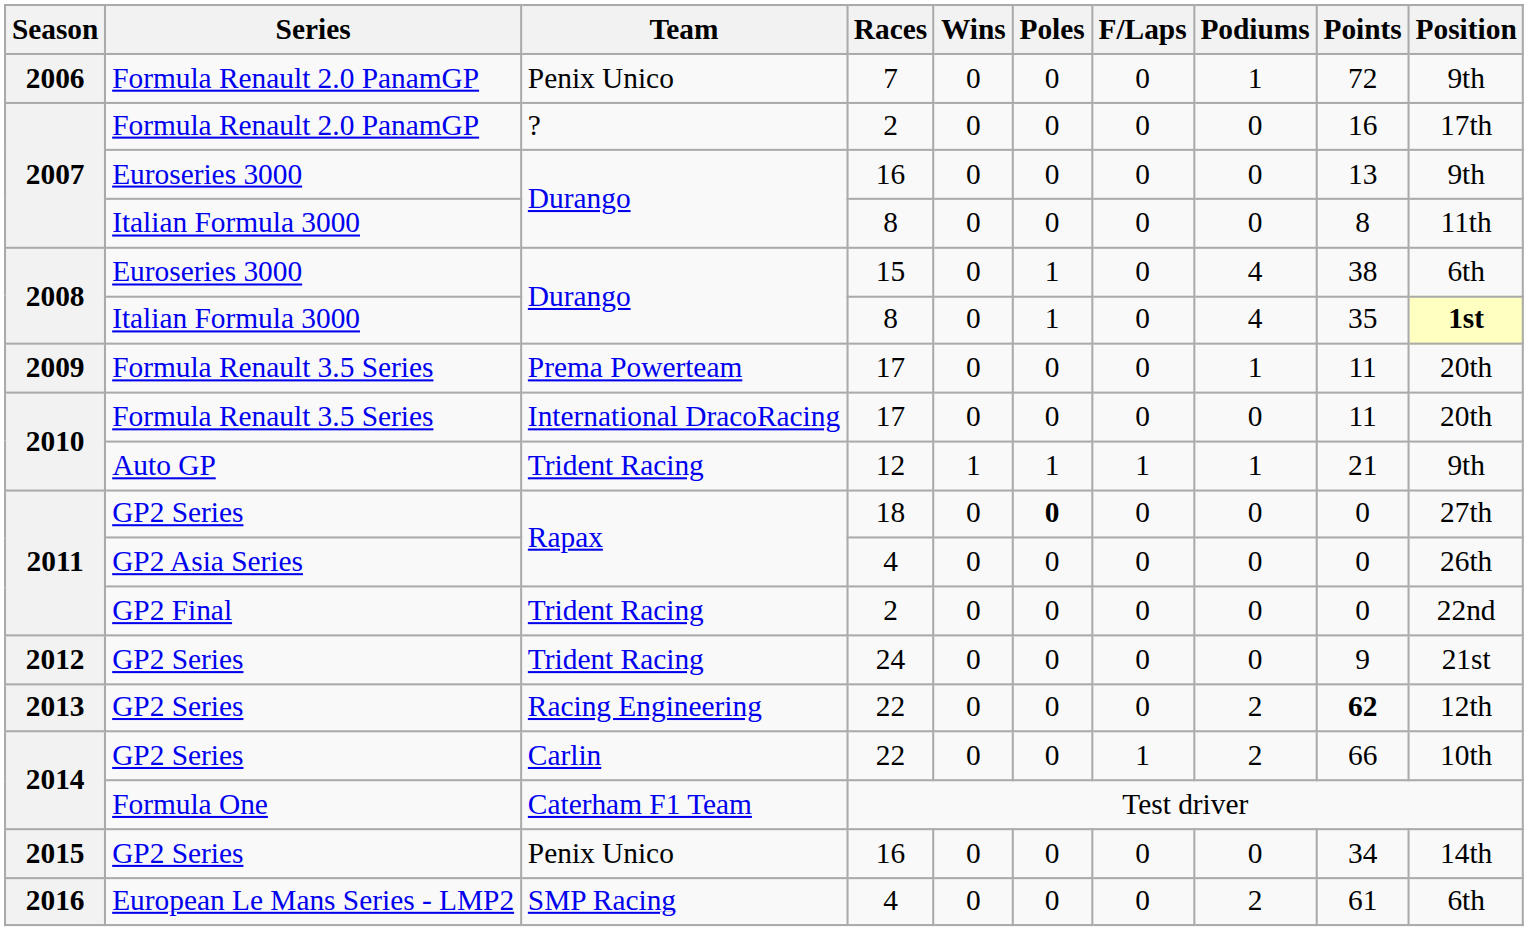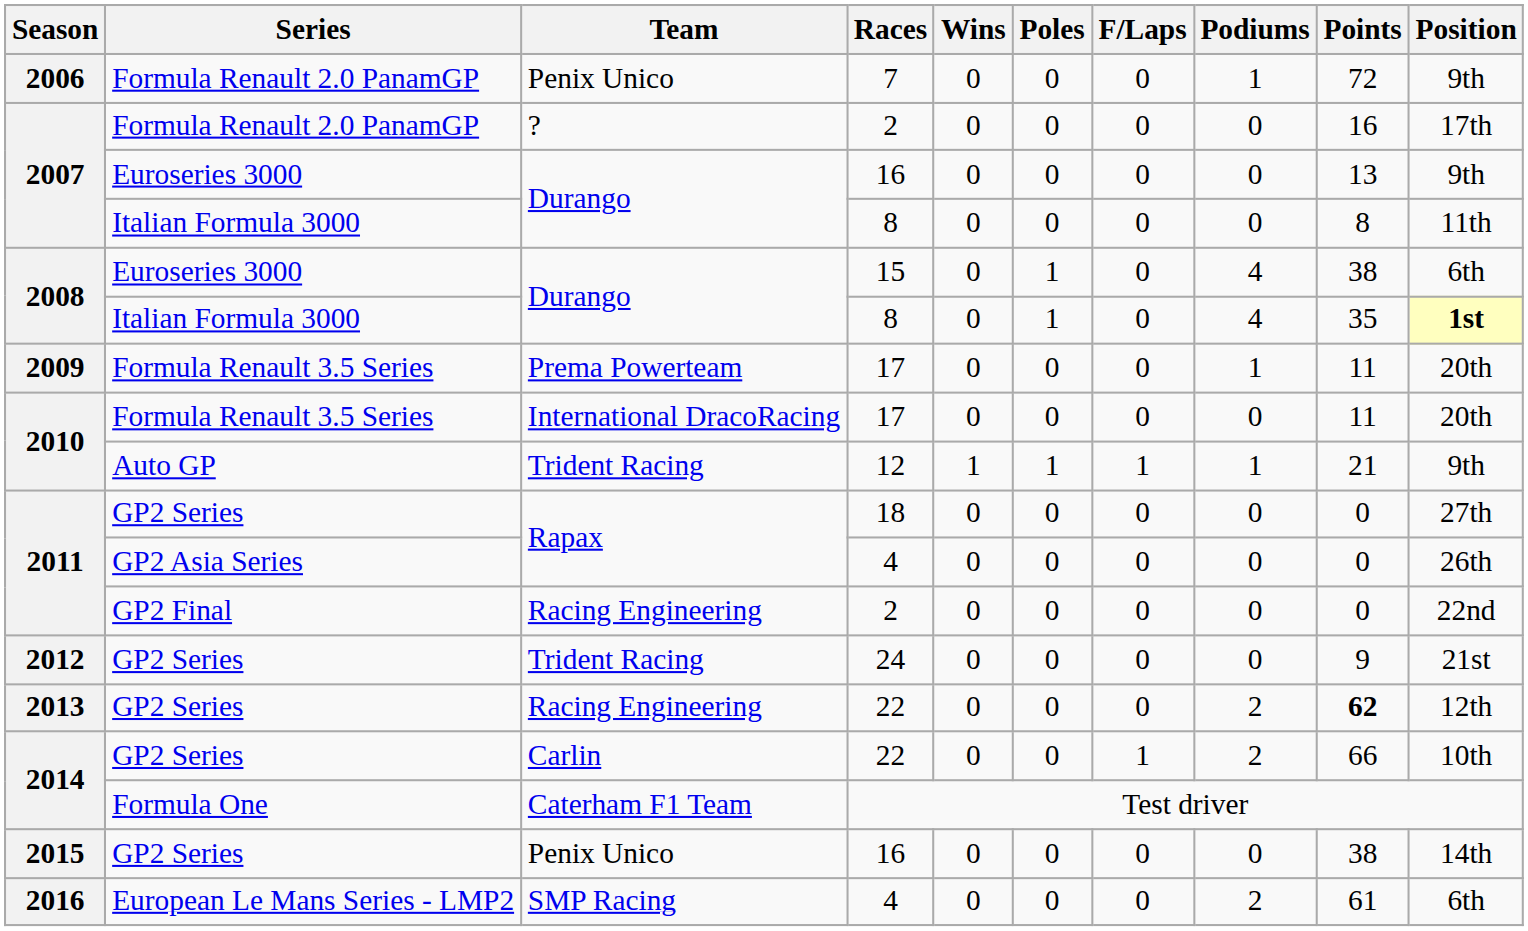18 | Poles: bold -> normal
2011 / 2 | Team: Trident Racing -> Racing Engineering
2015 / 16 | Points: 34 -> 38
